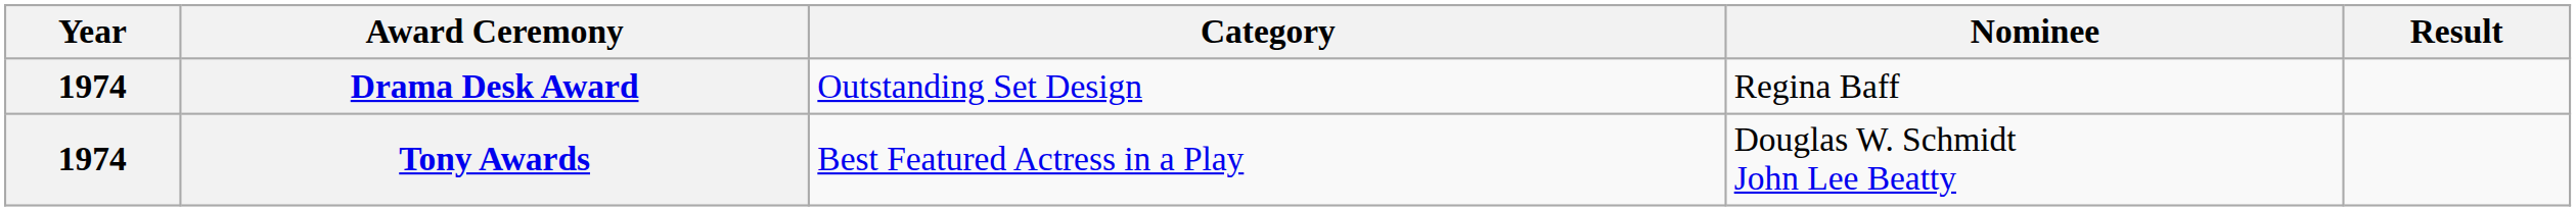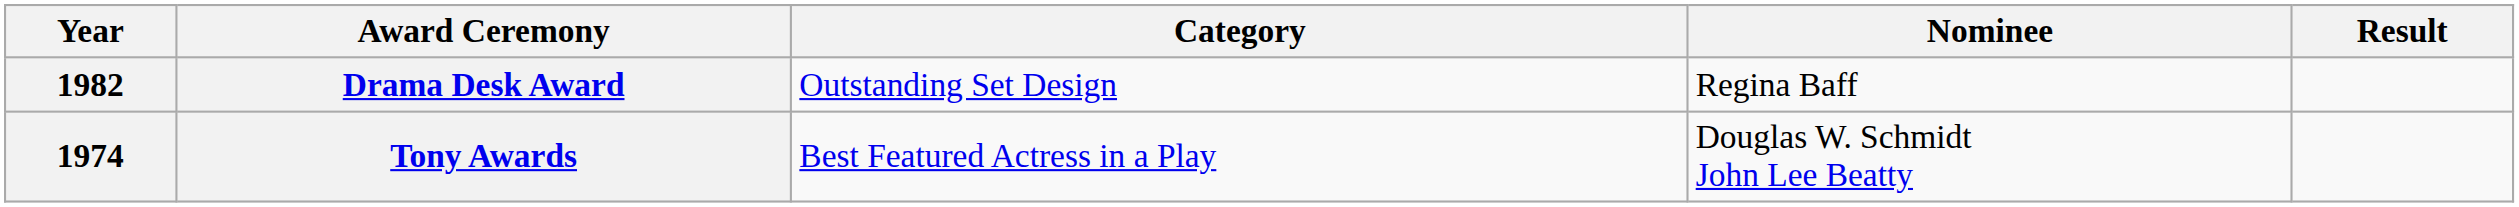Drama Desk Award | Year: 1974 -> 1982
